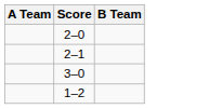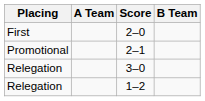+ column: Placing | First | Promotional | Relegation | Relegation
